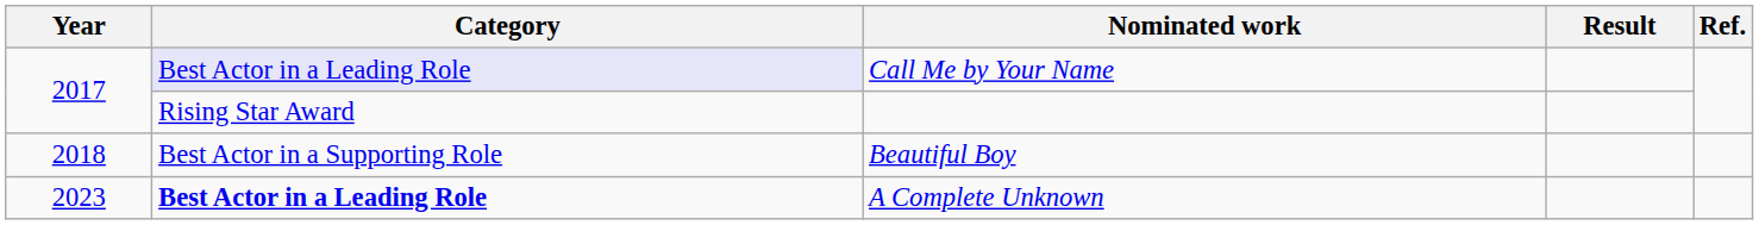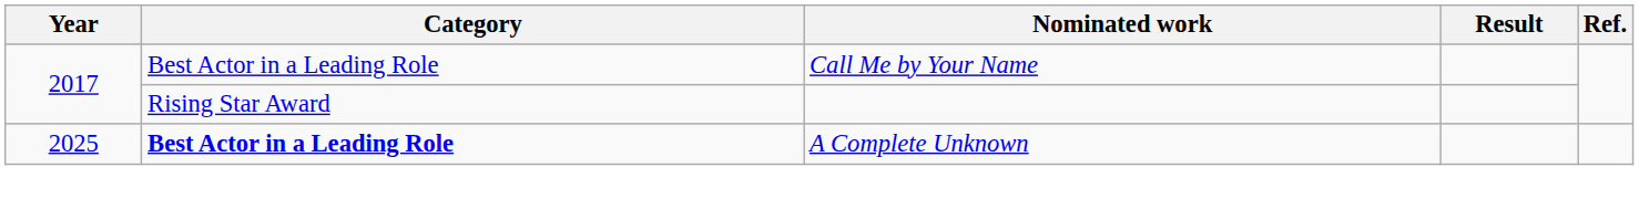Call Me by Your Name | Category: lavender background -> no background
- row: 2018 | Best Actor in a Supporting Role | Beautiful Boy
A Complete Unknown | Year: 2023 -> 2025
